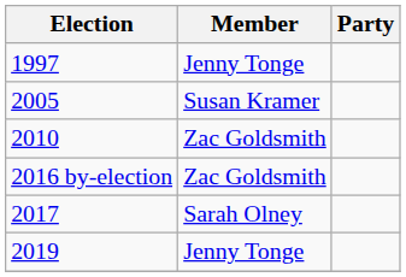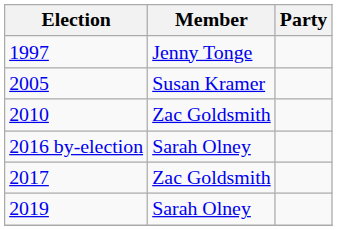2016 by-election | Member: Zac Goldsmith -> Sarah Olney
2017 | Member: Sarah Olney -> Zac Goldsmith
2019 | Member: Jenny Tonge -> Sarah Olney
